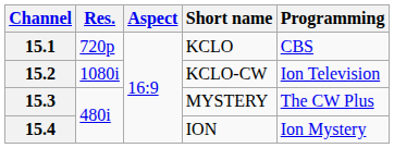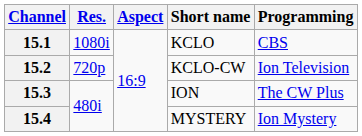15.1 | Res.: 720p -> 1080i
15.2 | Res.: 1080i -> 720p
15.3 | Short name: MYSTERY -> ION
15.4 | Short name: ION -> MYSTERY
